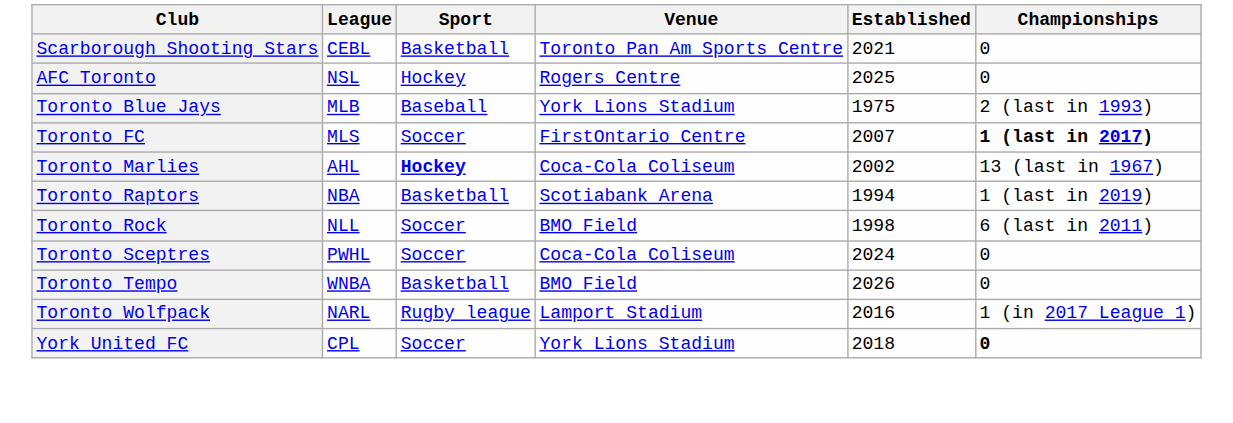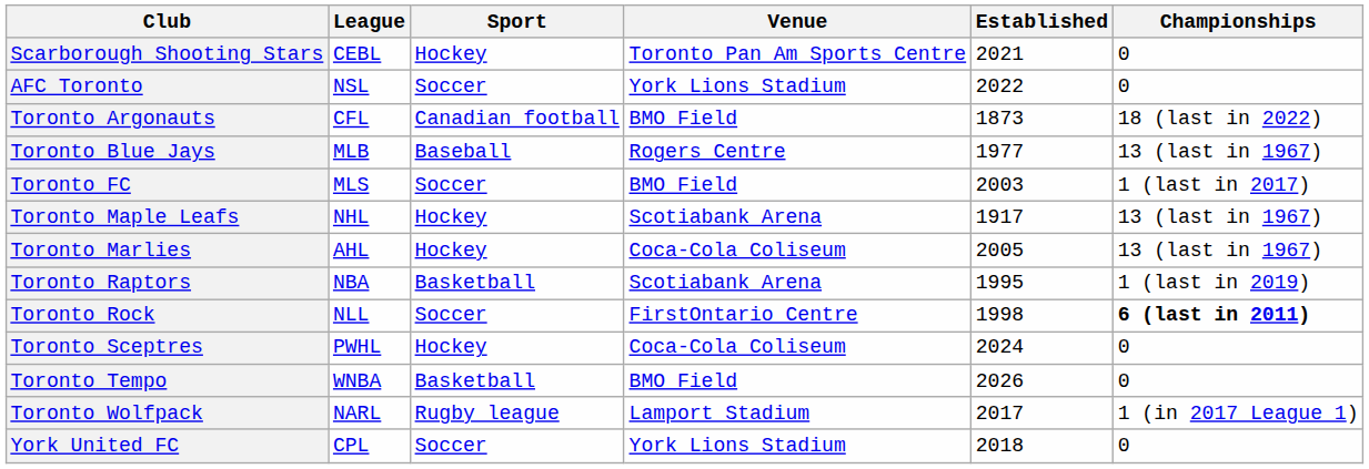Scarborough Shooting Stars | Sport: Basketball -> Hockey
AFC Toronto | Sport: Hockey -> Soccer
AFC Toronto | Venue: Rogers Centre -> York Lions Stadium
AFC Toronto | Established: 2025 -> 2022
+ row: Toronto Argonauts | CFL | Canadian football | BMO Field | 1873 | 18 (last in 2022)
Toronto Blue Jays | Venue: York Lions Stadium -> Rogers Centre
Toronto Blue Jays | Established: 1975 -> 1977
Toronto Blue Jays | Championships: 2 (last in 1993) -> 13 (last in 1967)
Toronto FC | Venue: FirstOntario Centre -> BMO Field
Toronto FC | Established: 2007 -> 2003
Toronto FC | Championships: bold -> normal
+ row: Toronto Maple Leafs | NHL | Hockey | Scotiabank Arena | 1917 | 13 (last in 1967)
Toronto Marlies | Sport: bold -> normal
Toronto Marlies | Established: 2002 -> 2005
Toronto Raptors | Established: 1994 -> 1995
Toronto Rock | Venue: BMO Field -> FirstOntario Centre
Toronto Rock | Championships: normal -> bold
Toronto Sceptres | Sport: Soccer -> Hockey
Toronto Wolfpack | Established: 2016 -> 2017
York United FC | Championships: bold -> normal
